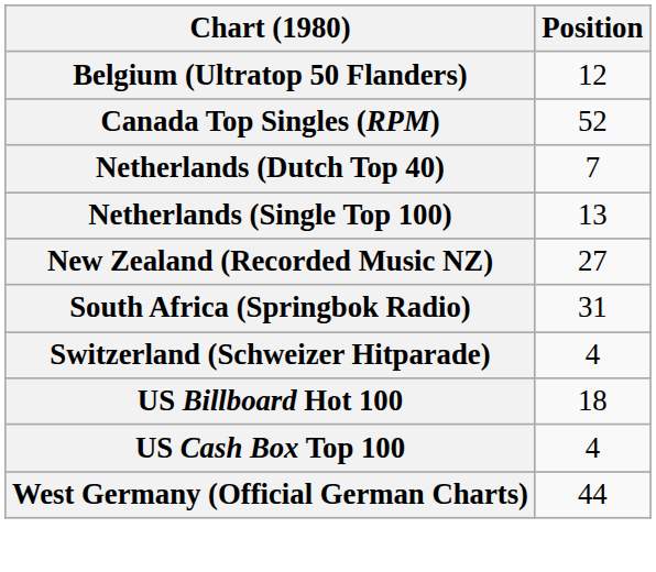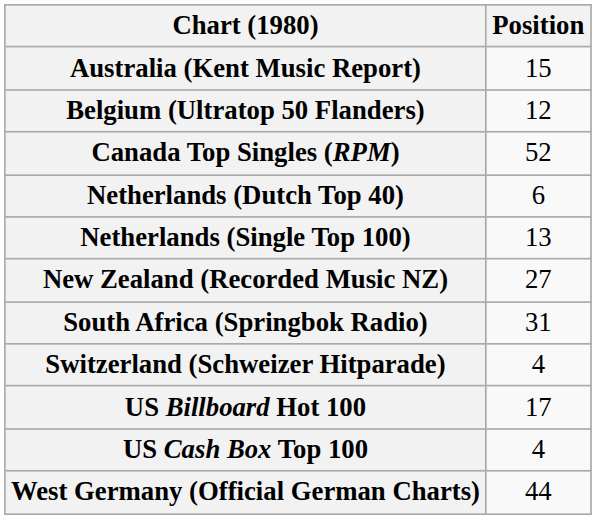+ row: Australia (Kent Music Report) | 15
Netherlands (Dutch Top 40) | Position: 7 -> 6
US Billboard Hot 100 | Position: 18 -> 17
